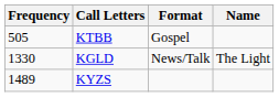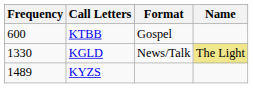KTBB | Frequency: 505 -> 600
KGLD | Name: no background -> khaki background
